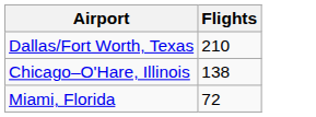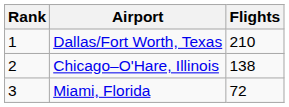+ column: Rank | 1 | 2 | 3
